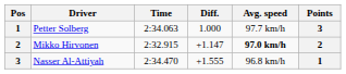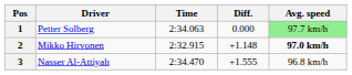- column: Points | 3 | 2 | 1
Petter Solberg | Diff.: 1.000 -> 0.000
Petter Solberg | Avg. speed: no background -> lightgreen background
Mikko Hirvonen | Diff.: +1.147 -> +1.148
